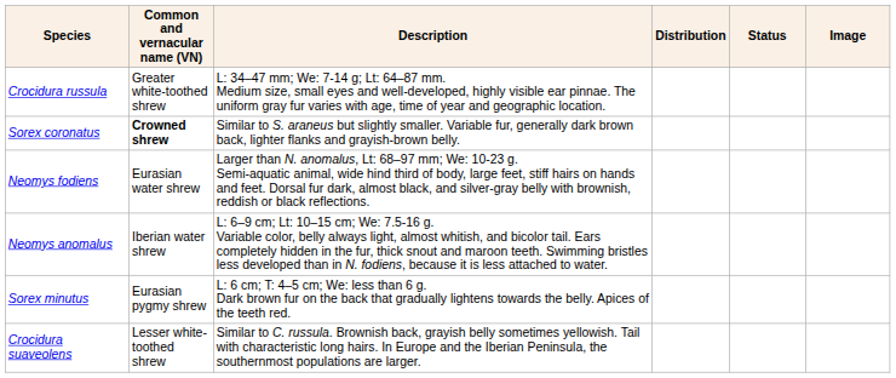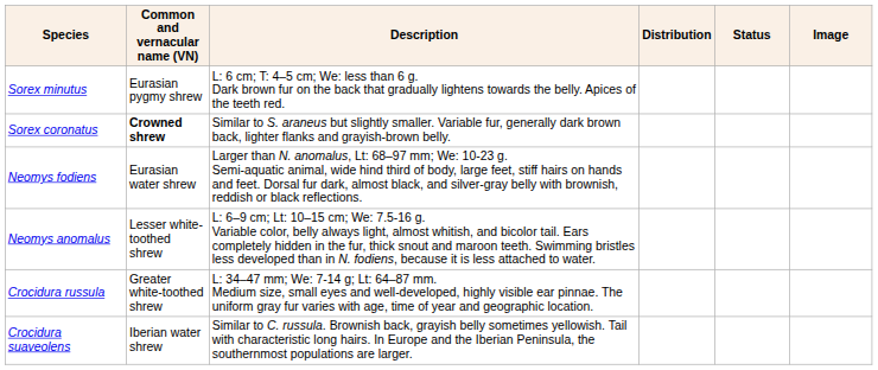rows swapped: Sorex minutus <-> Crocidura russula
Neomys anomalus | Common and vernacular name (VN): Iberian water shrew -> Lesser white-toothed shrew
Crocidura suaveolens | Common and vernacular name (VN): Lesser white-toothed shrew -> Iberian water shrew
